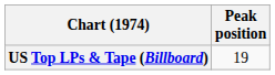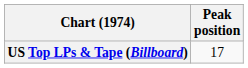US Top LPs & Tape (Billboard) | Peak position: 19 -> 17
